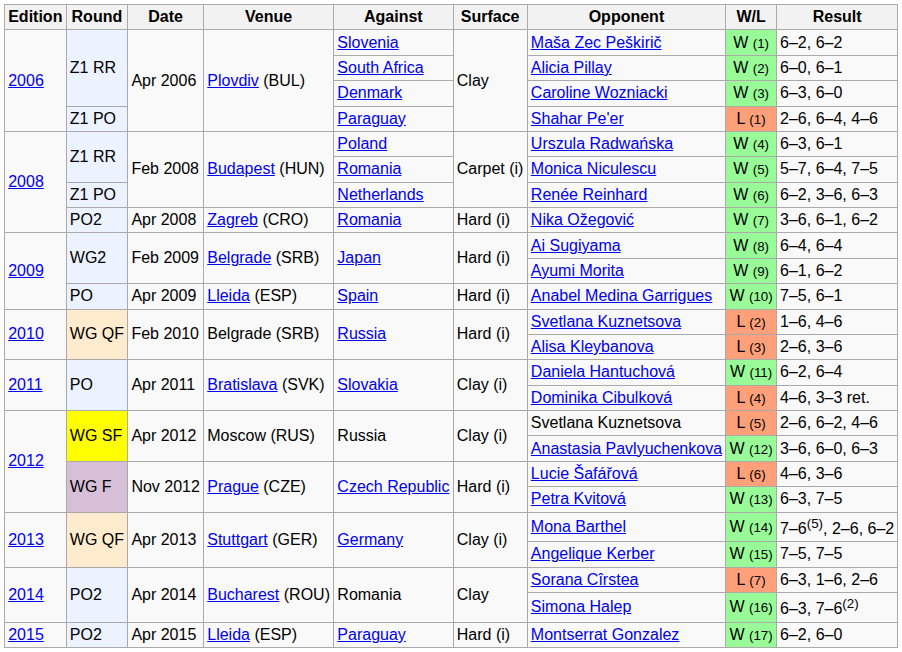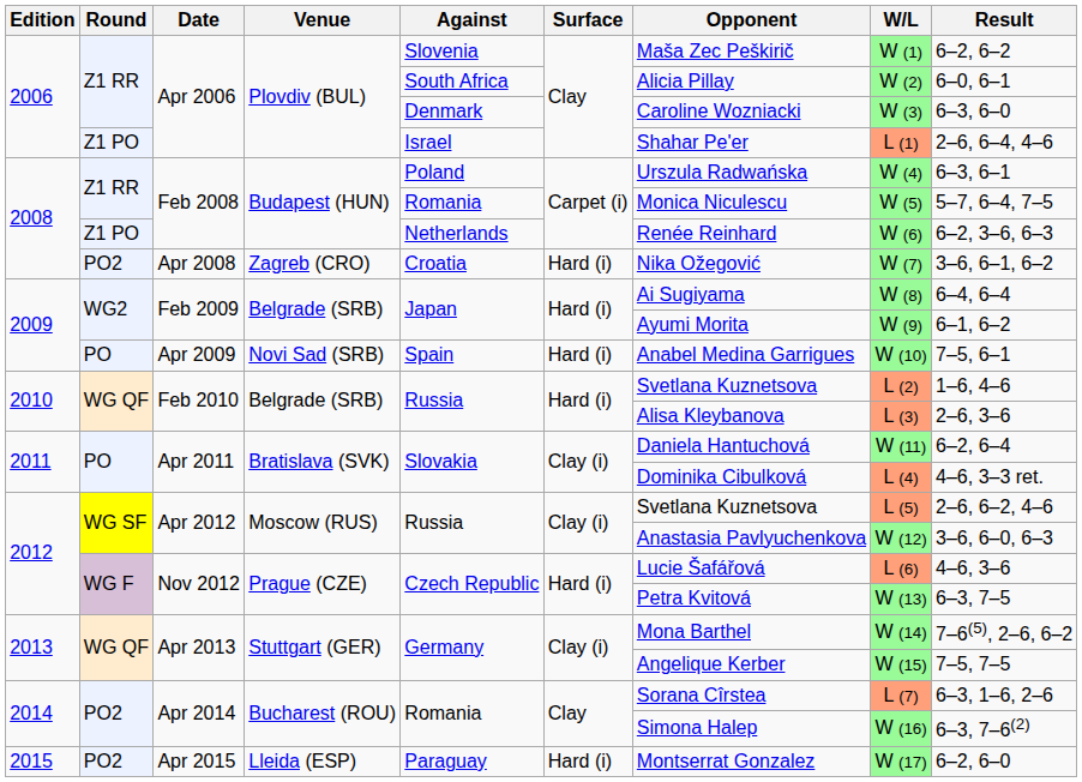Z1 PO / Apr 2006 | Against: Paraguay -> Israel
Apr 2008 | Against: Romania -> Croatia
Apr 2009 | Venue: Lleida (ESP) -> Novi Sad (SRB)
